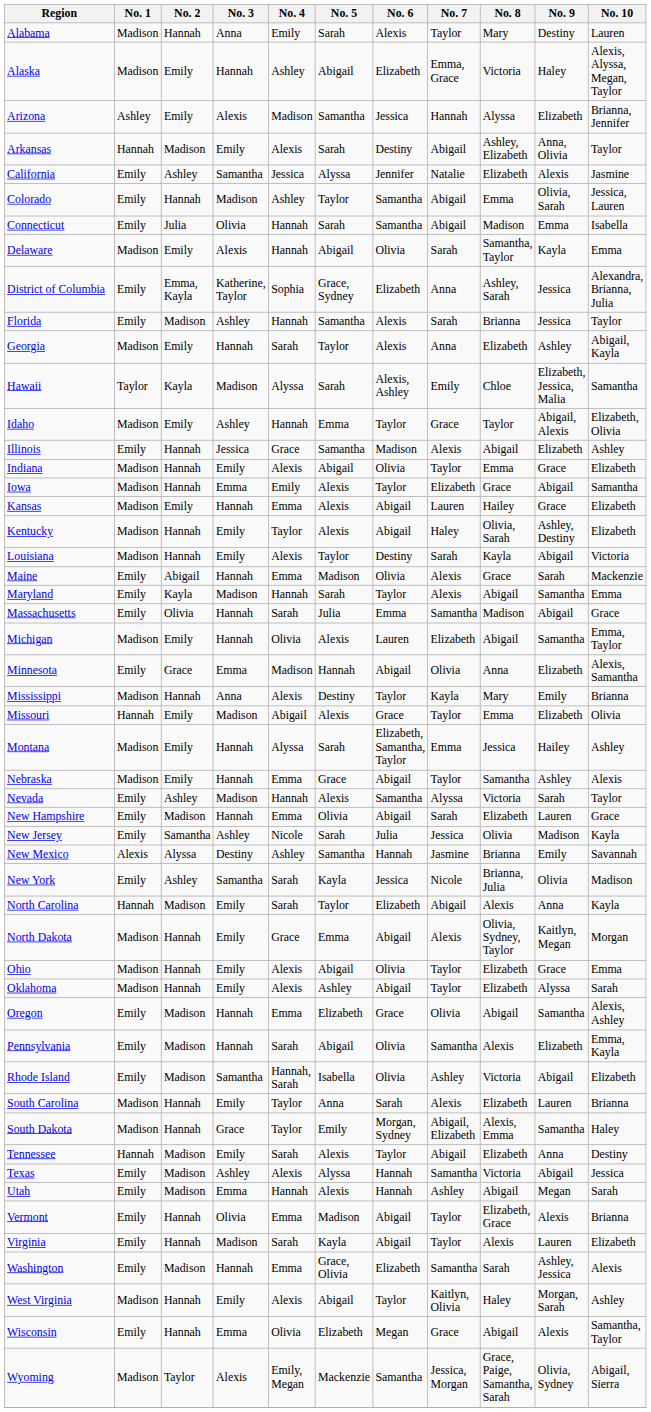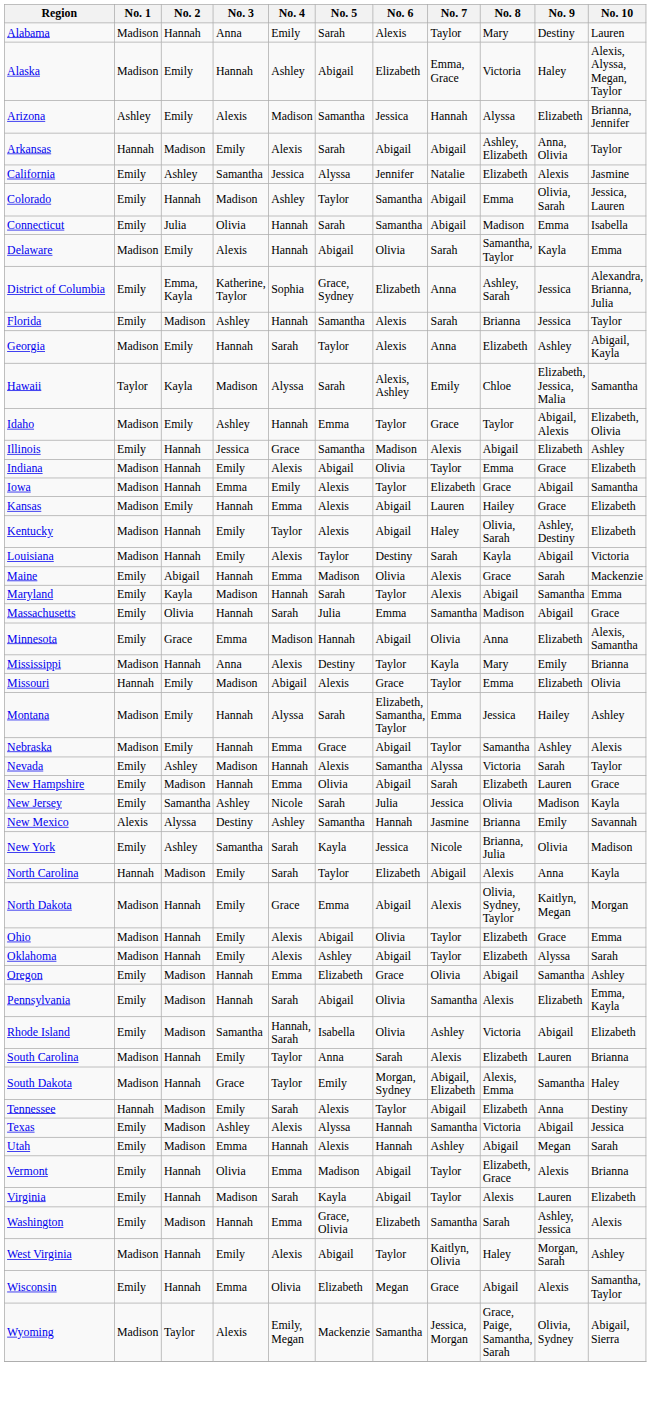Arkansas | No. 6: Destiny -> Abigail
- row: Michigan | Madison | Emily | Hannah | Olivia | Alexis | Lauren | Elizabeth | Abigail | Samantha | Emma, Taylor
Oregon | No. 10: Alexis, Ashley -> Ashley
